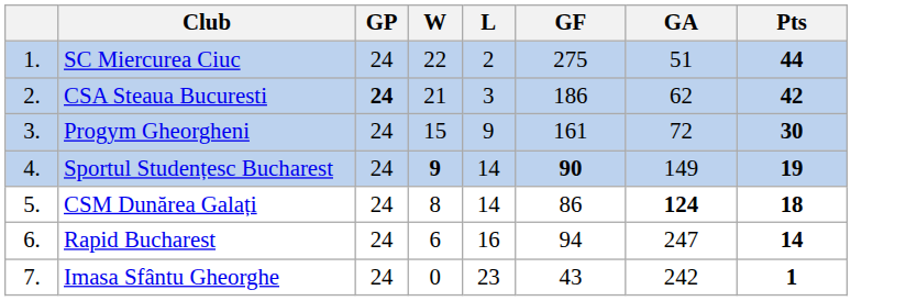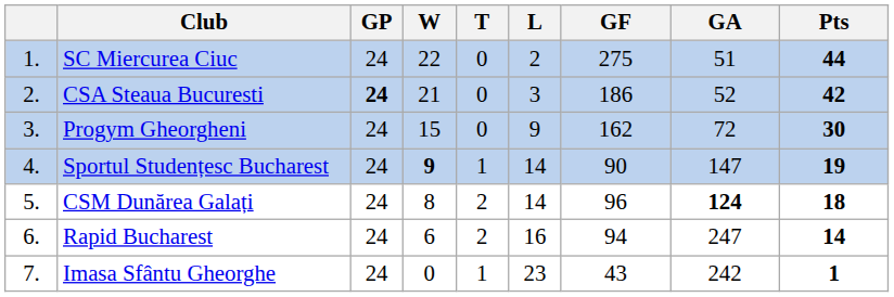+ column: T | 0 | 0 | 0 | 1 | 2 | 2 | 1
CSA Steaua Bucuresti | GA: 62 -> 52
Progym Gheorgheni | GF: 161 -> 162
Sportul Studențesc Bucharest | GF: bold -> normal
Sportul Studențesc Bucharest | GA: 149 -> 147
CSM Dunărea Galați | GF: 86 -> 96
